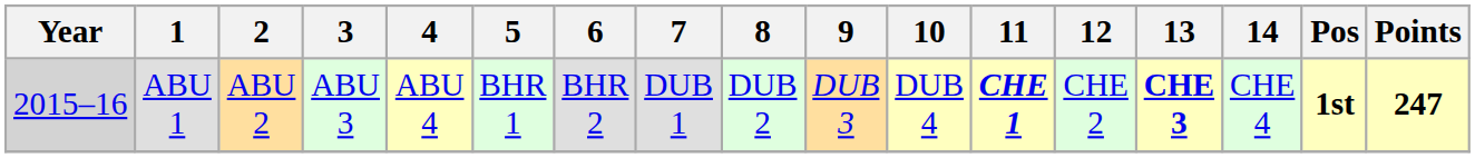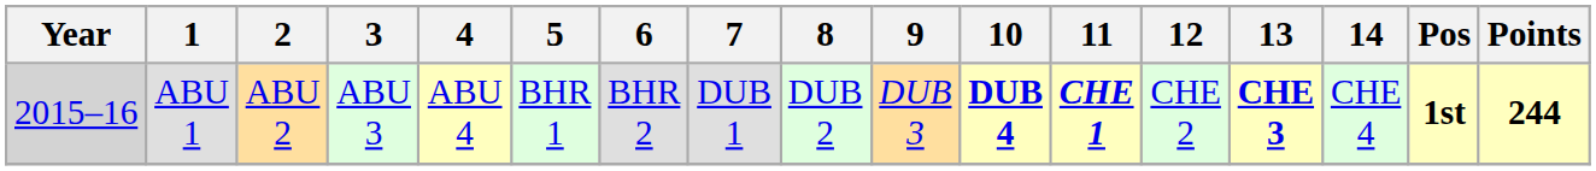ABU 1 | 10: normal -> bold
ABU 1 | Points: 247 -> 244
